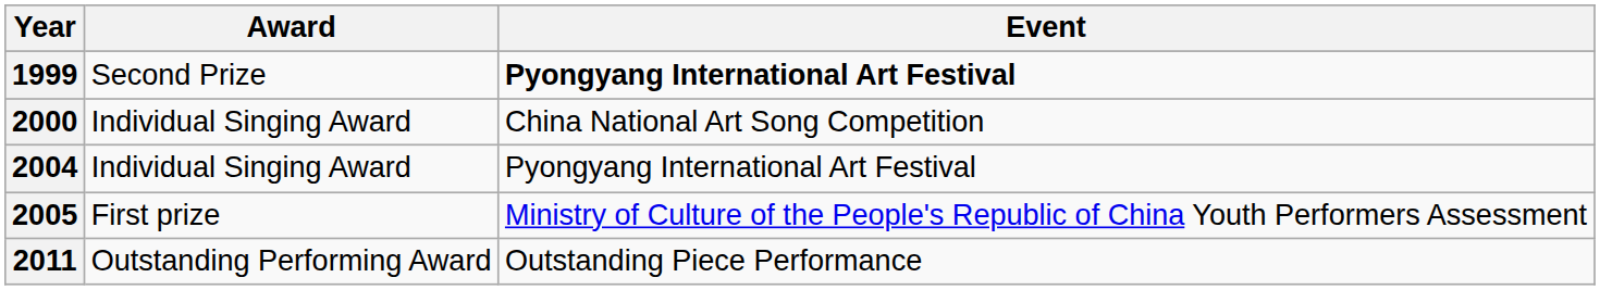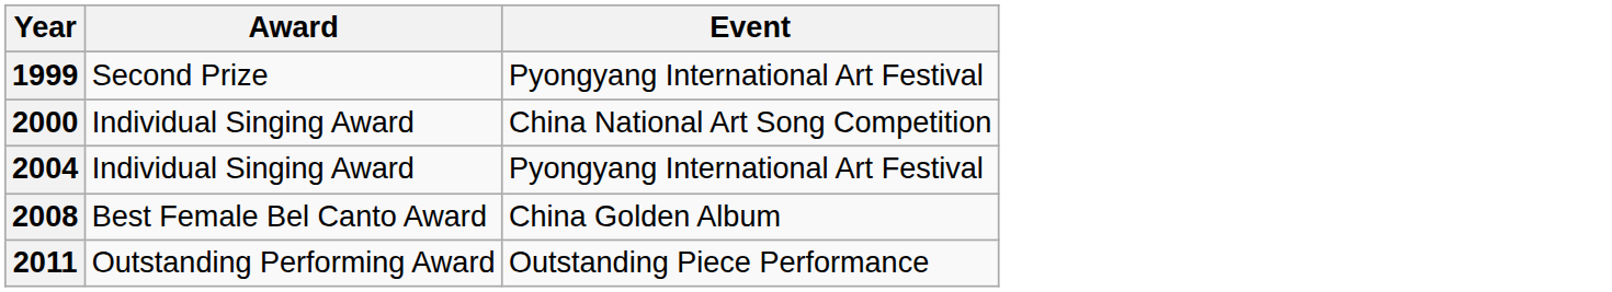1999 | Event: bold -> normal
- row: 2005 | First prize | Ministry of Culture of the People's Republic of China Youth Performers Assessment
+ row: 2008 | Best Female Bel Canto Award | China Golden Album
